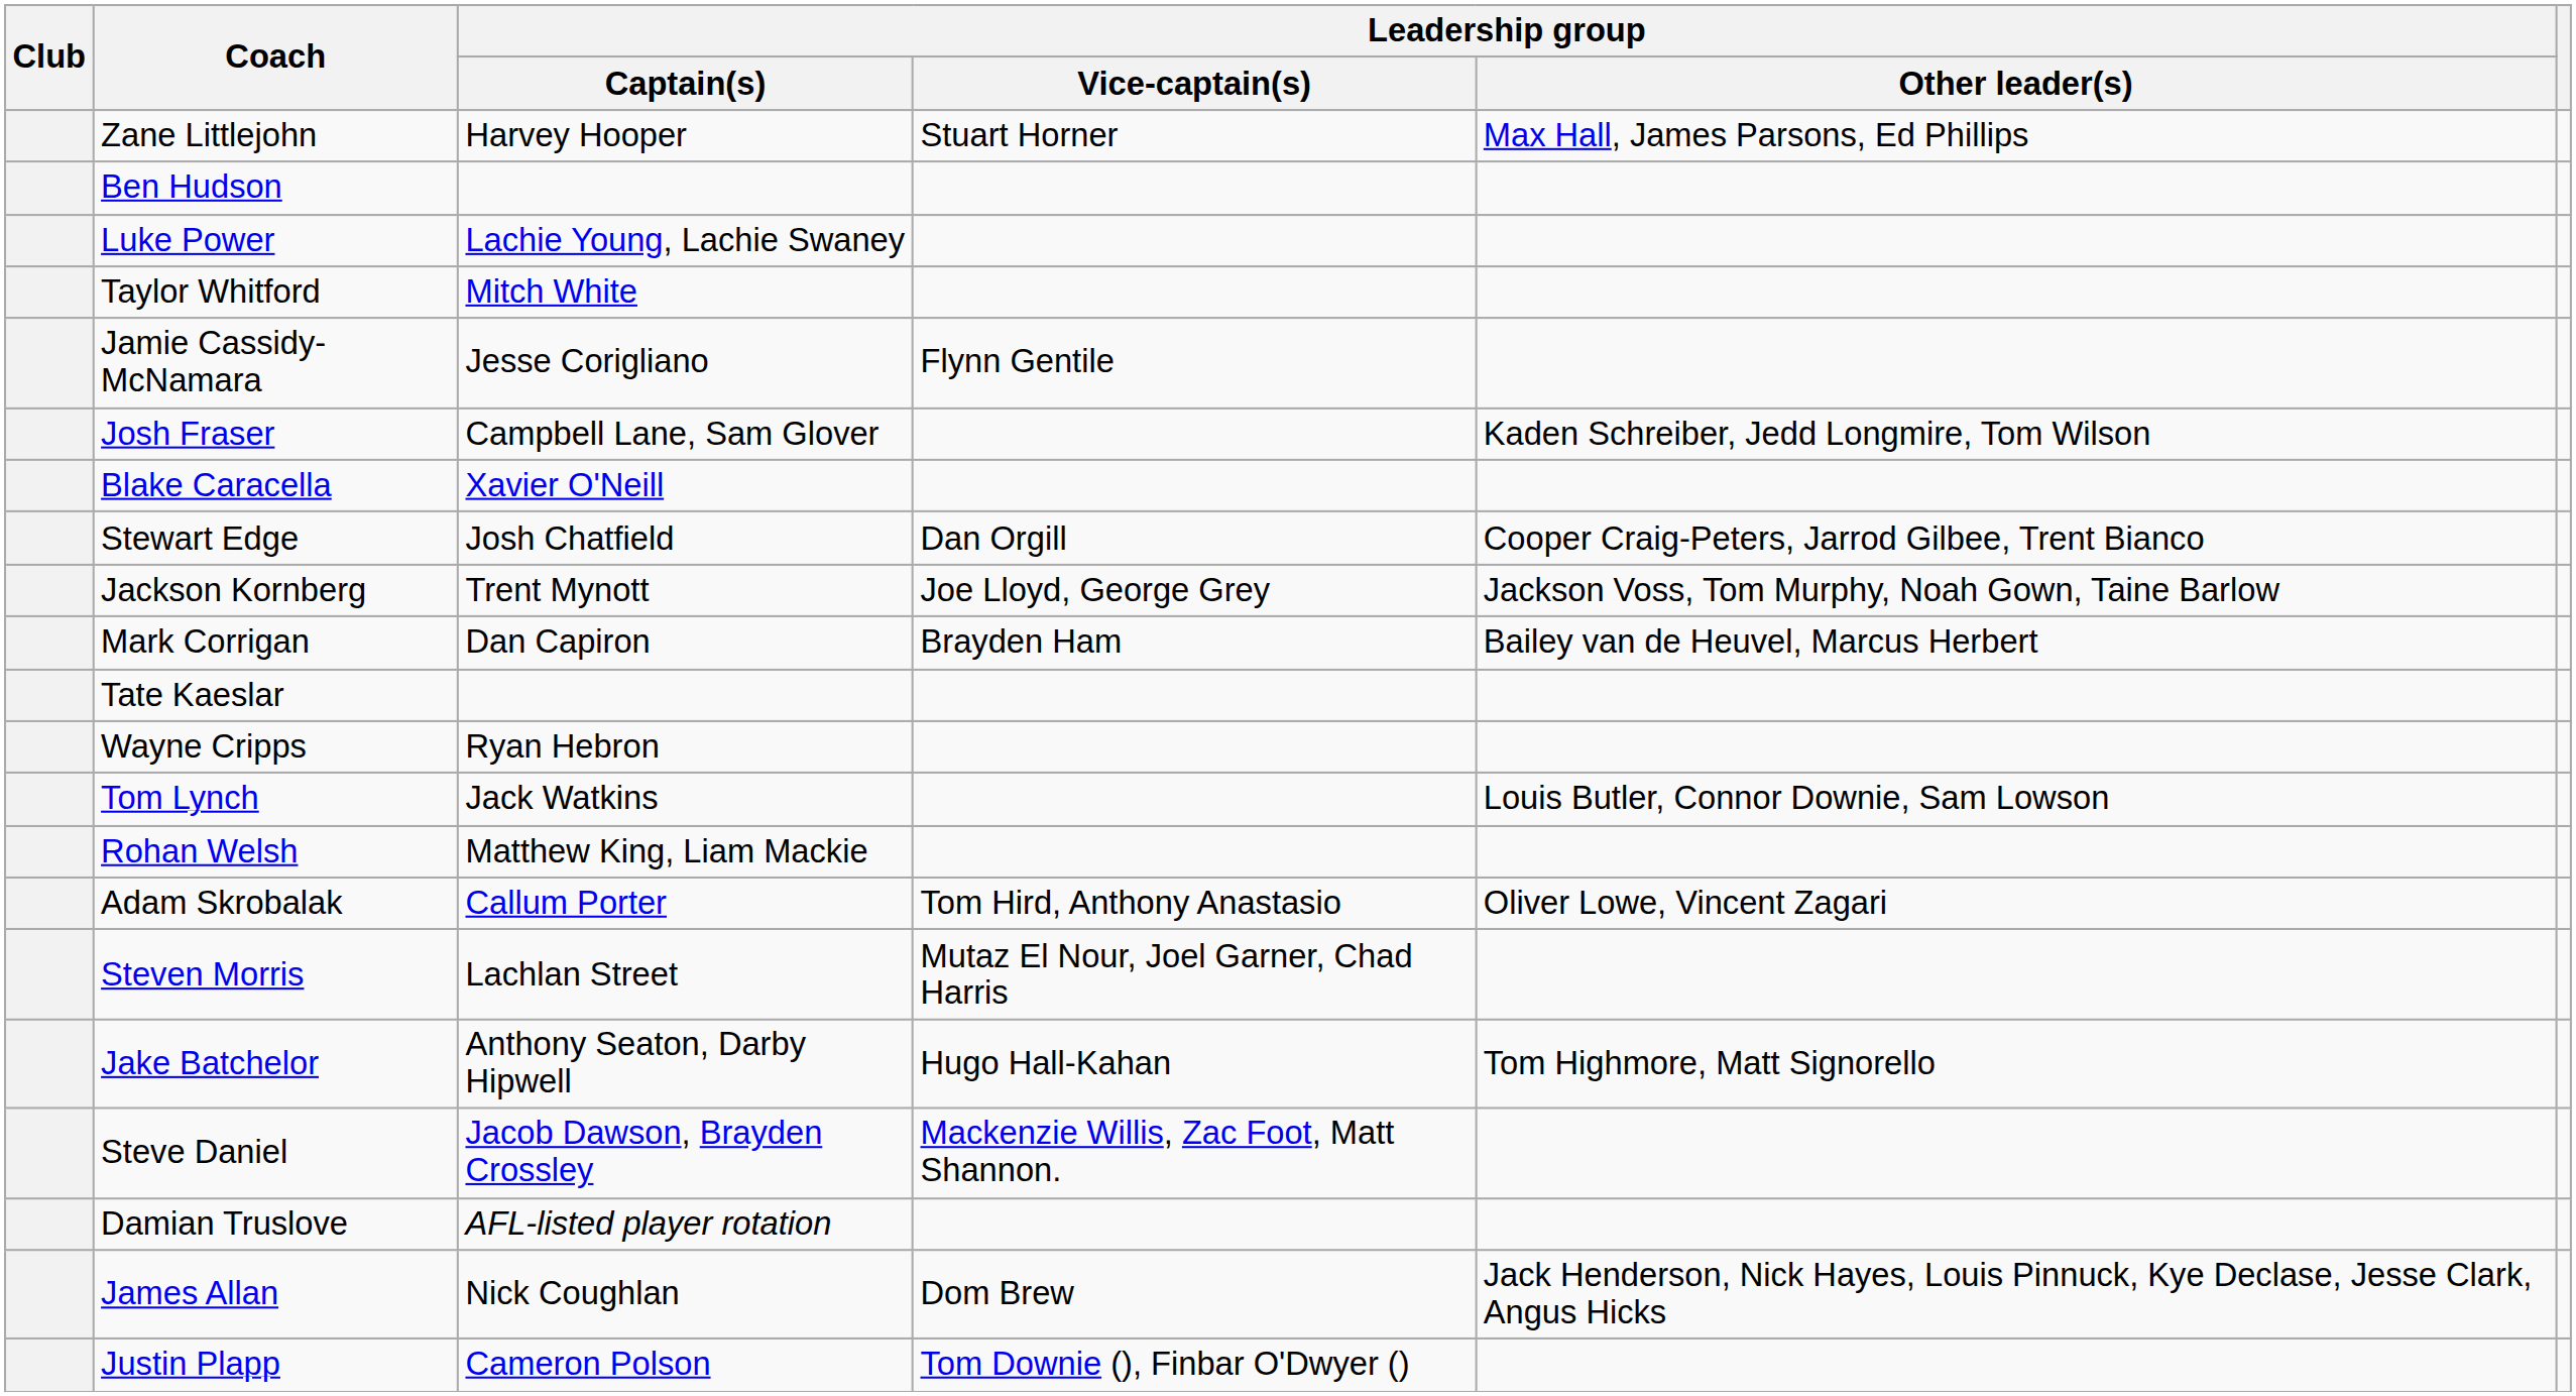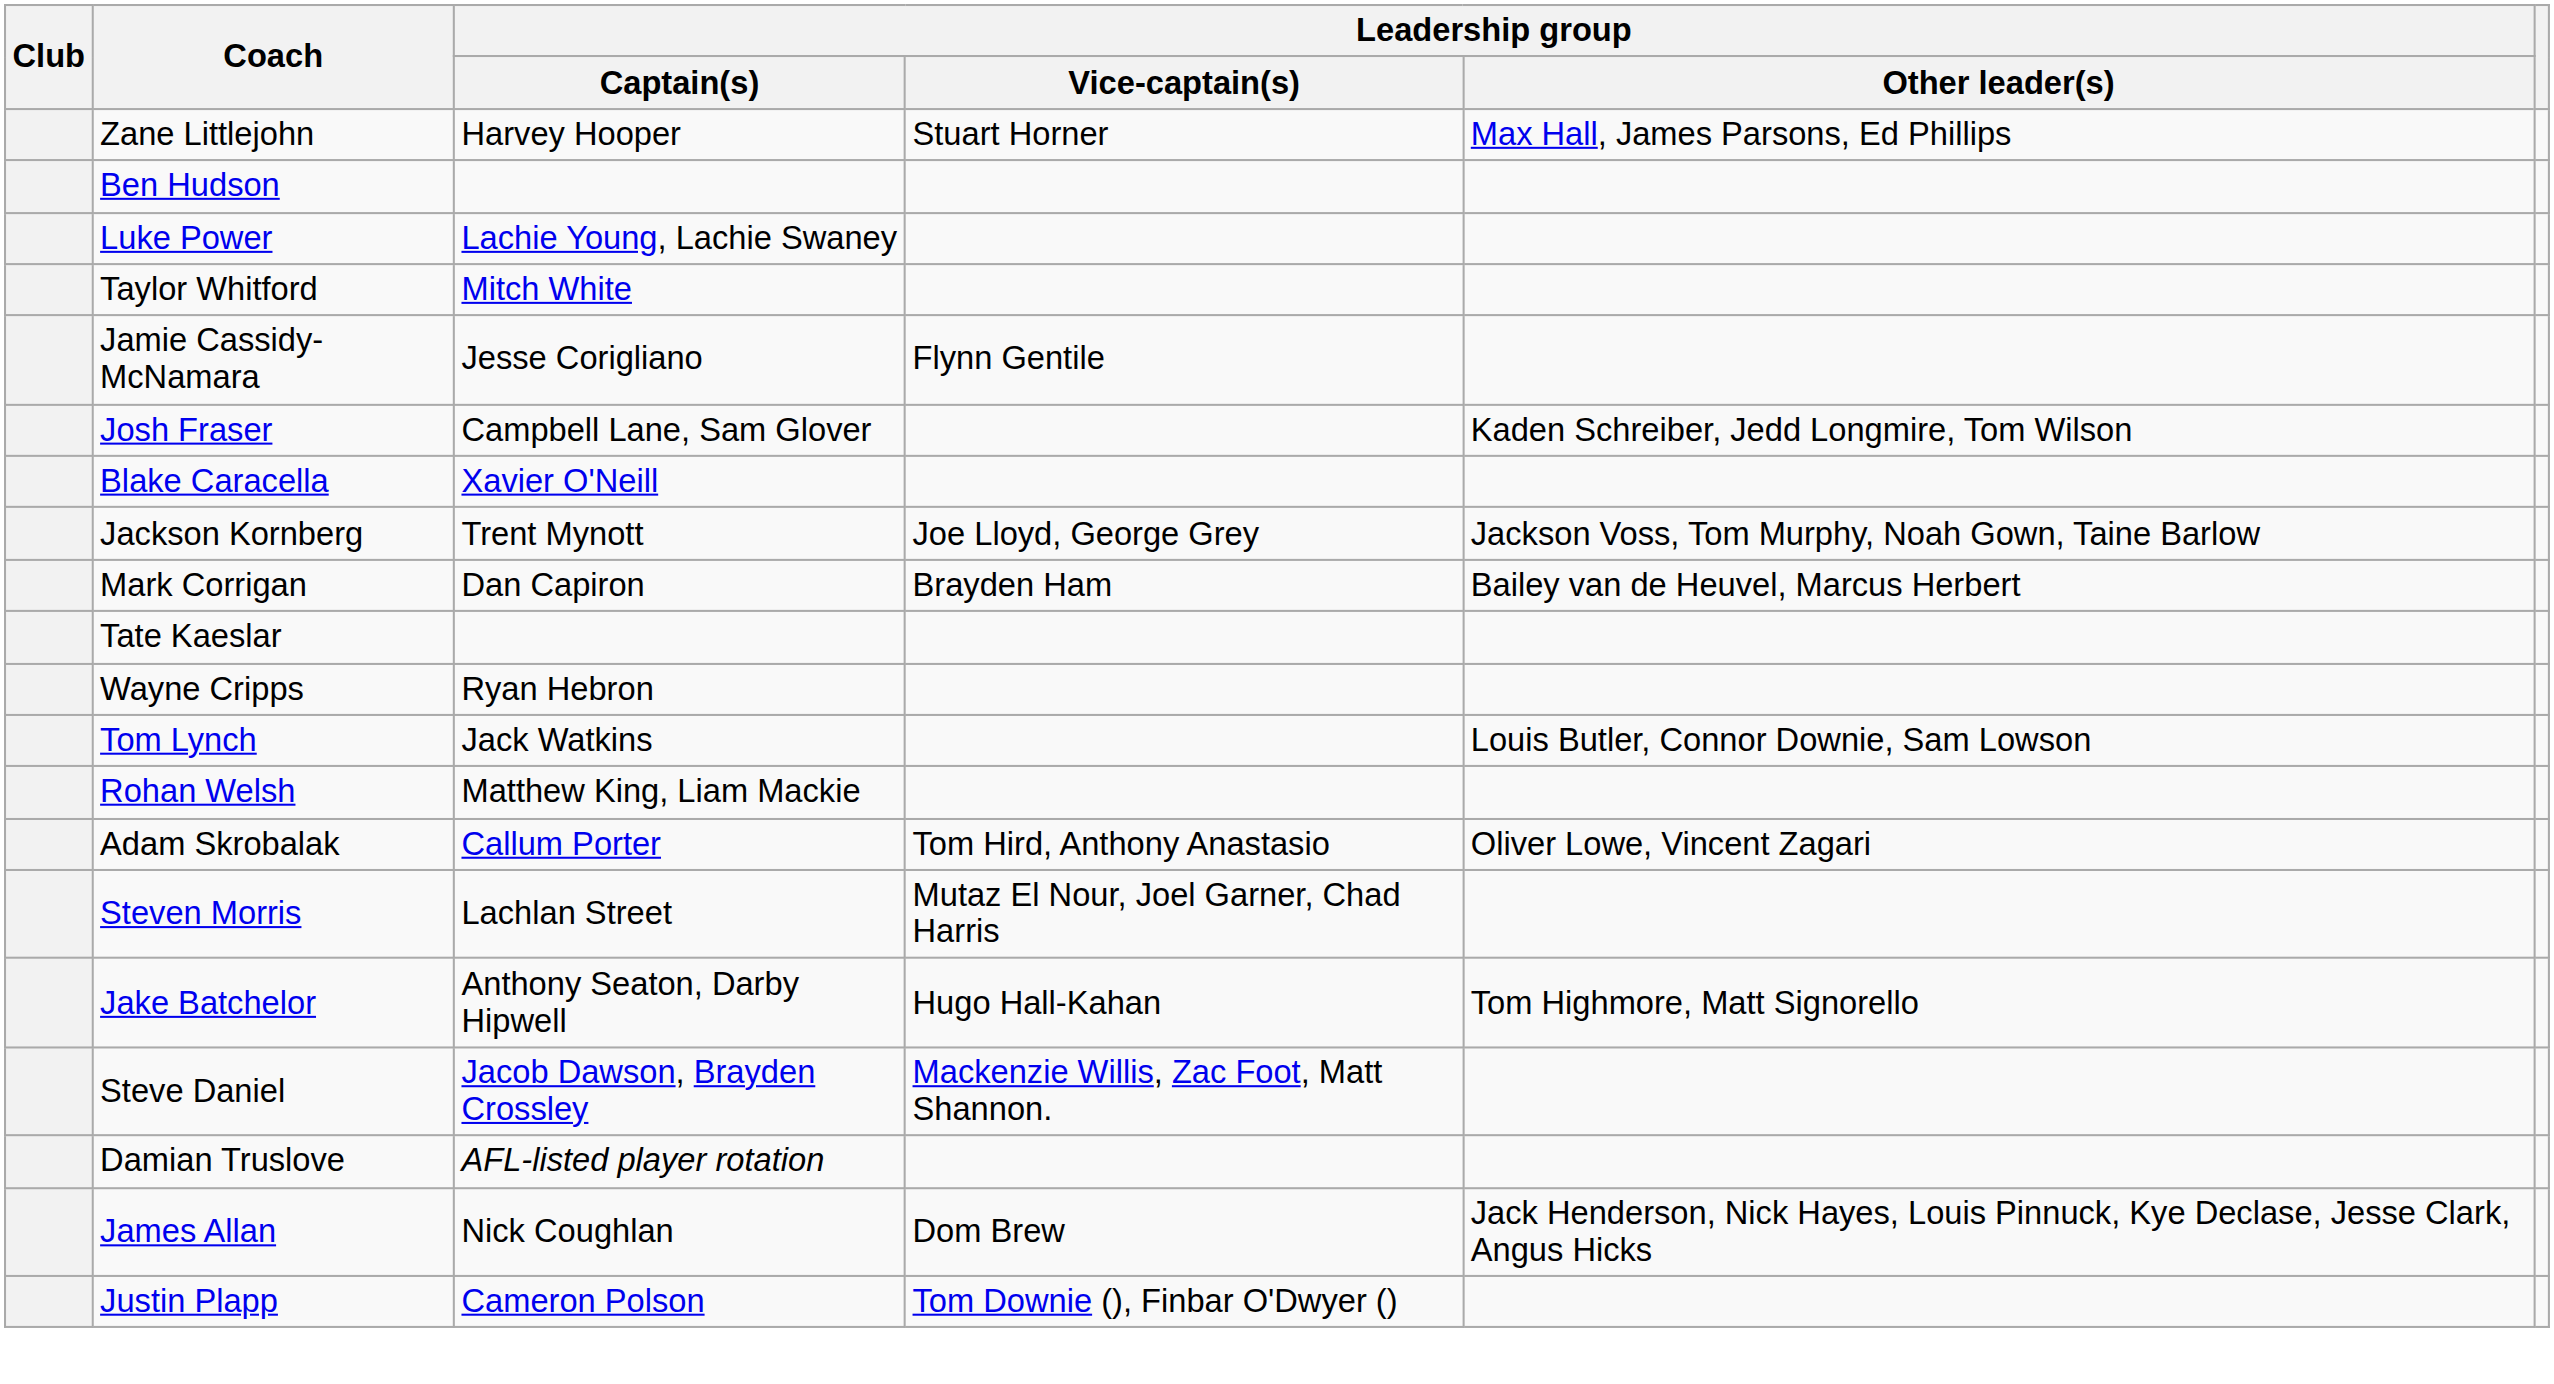- row: Stewart Edge | Josh Chatfield | Dan Orgill | Cooper Craig-Peters, Jarrod Gilbee, Trent Bianco
